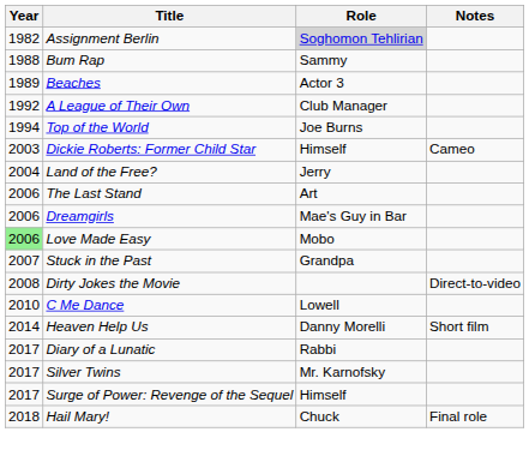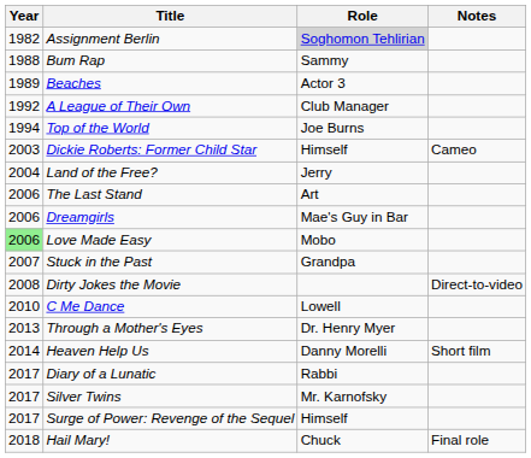+ row: 2013 | Through a Mother's Eyes | Dr. Henry Myer
